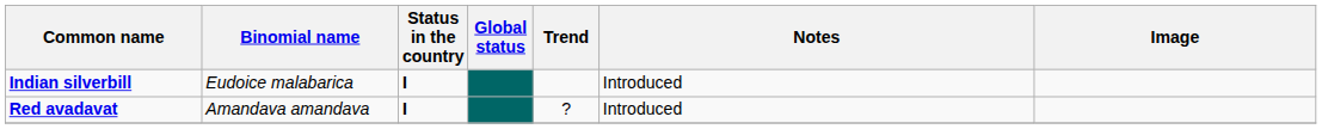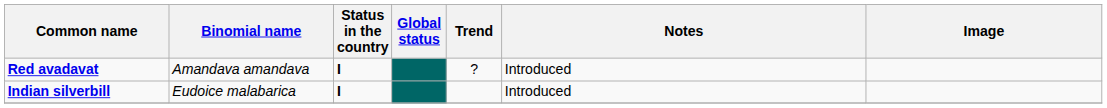rows swapped: Red avadavat <-> Indian silverbill
